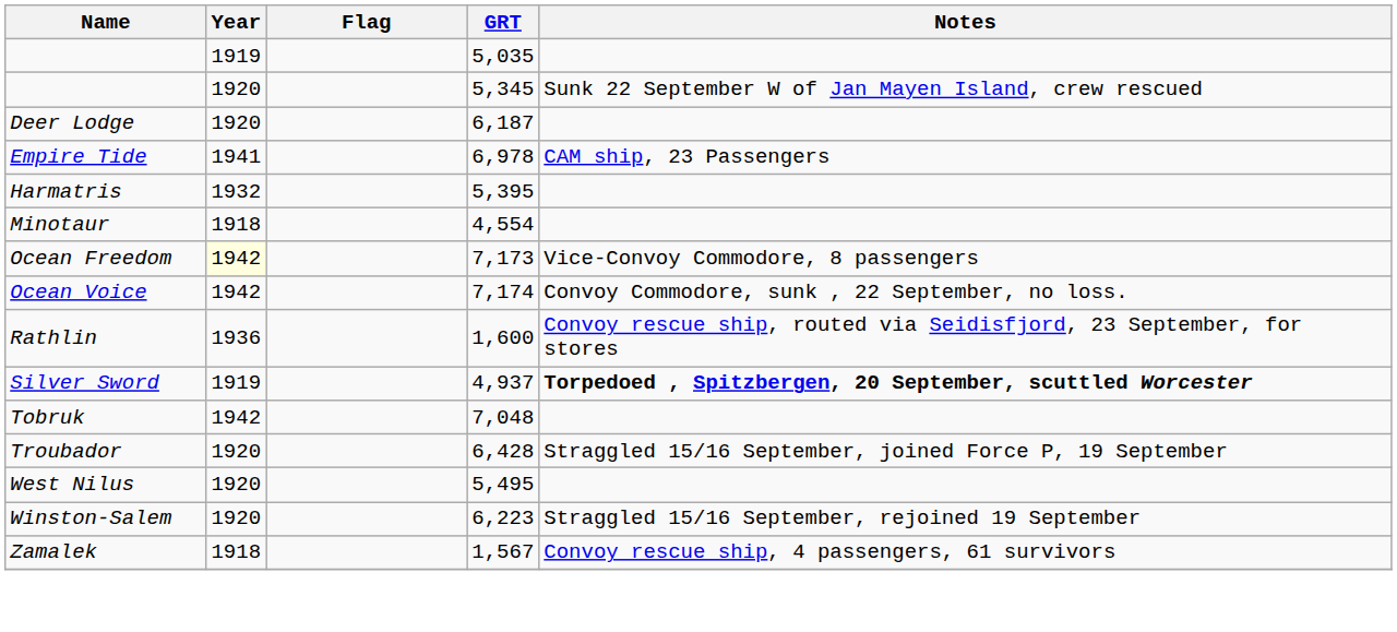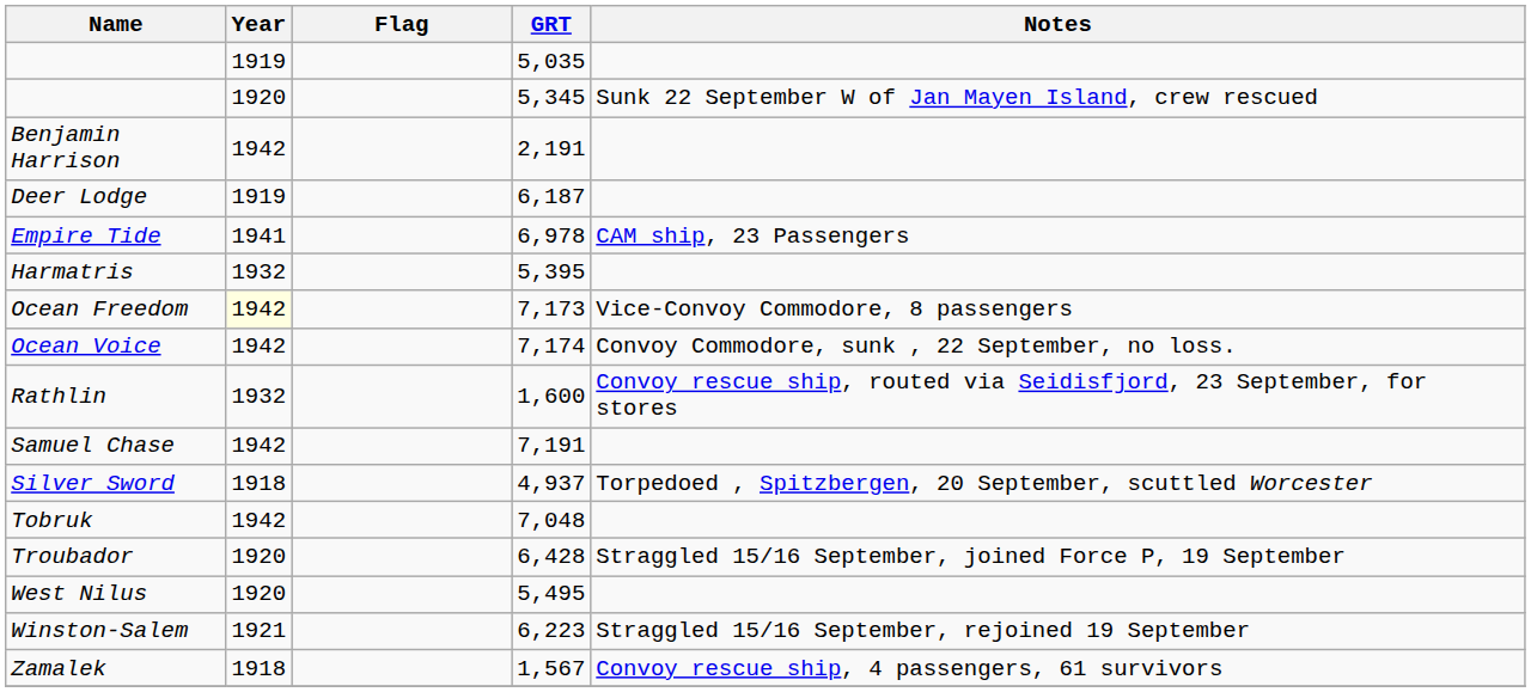+ row: Benjamin Harrison | 1942 | 2,191
Deer Lodge | Year: 1920 -> 1919
- row: Minotaur | 1918 | 4,554
Rathlin | Year: 1936 -> 1932
+ row: Samuel Chase | 1942 | 7,191
Silver Sword | Year: 1919 -> 1918
Silver Sword | Notes: bold -> normal
Winston-Salem | Year: 1920 -> 1921
